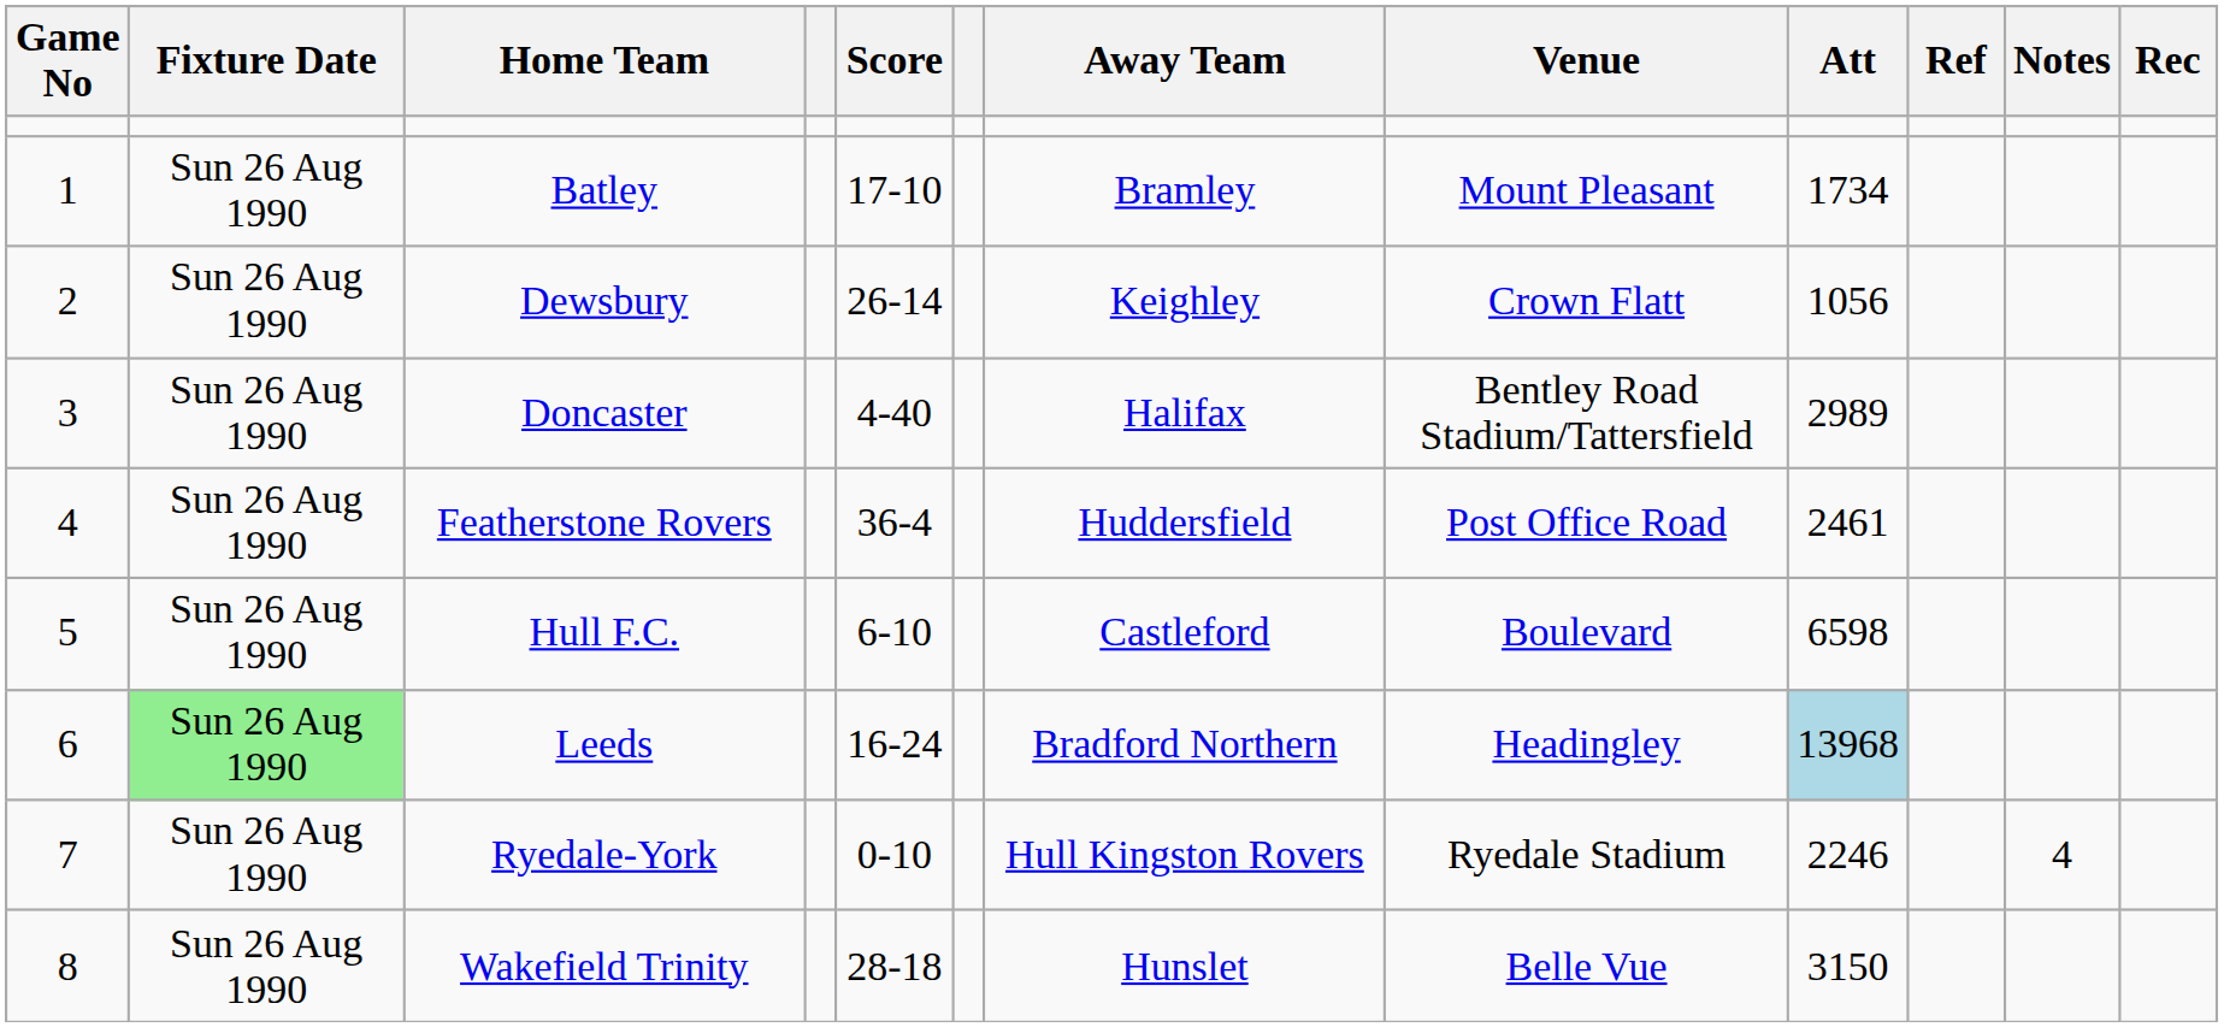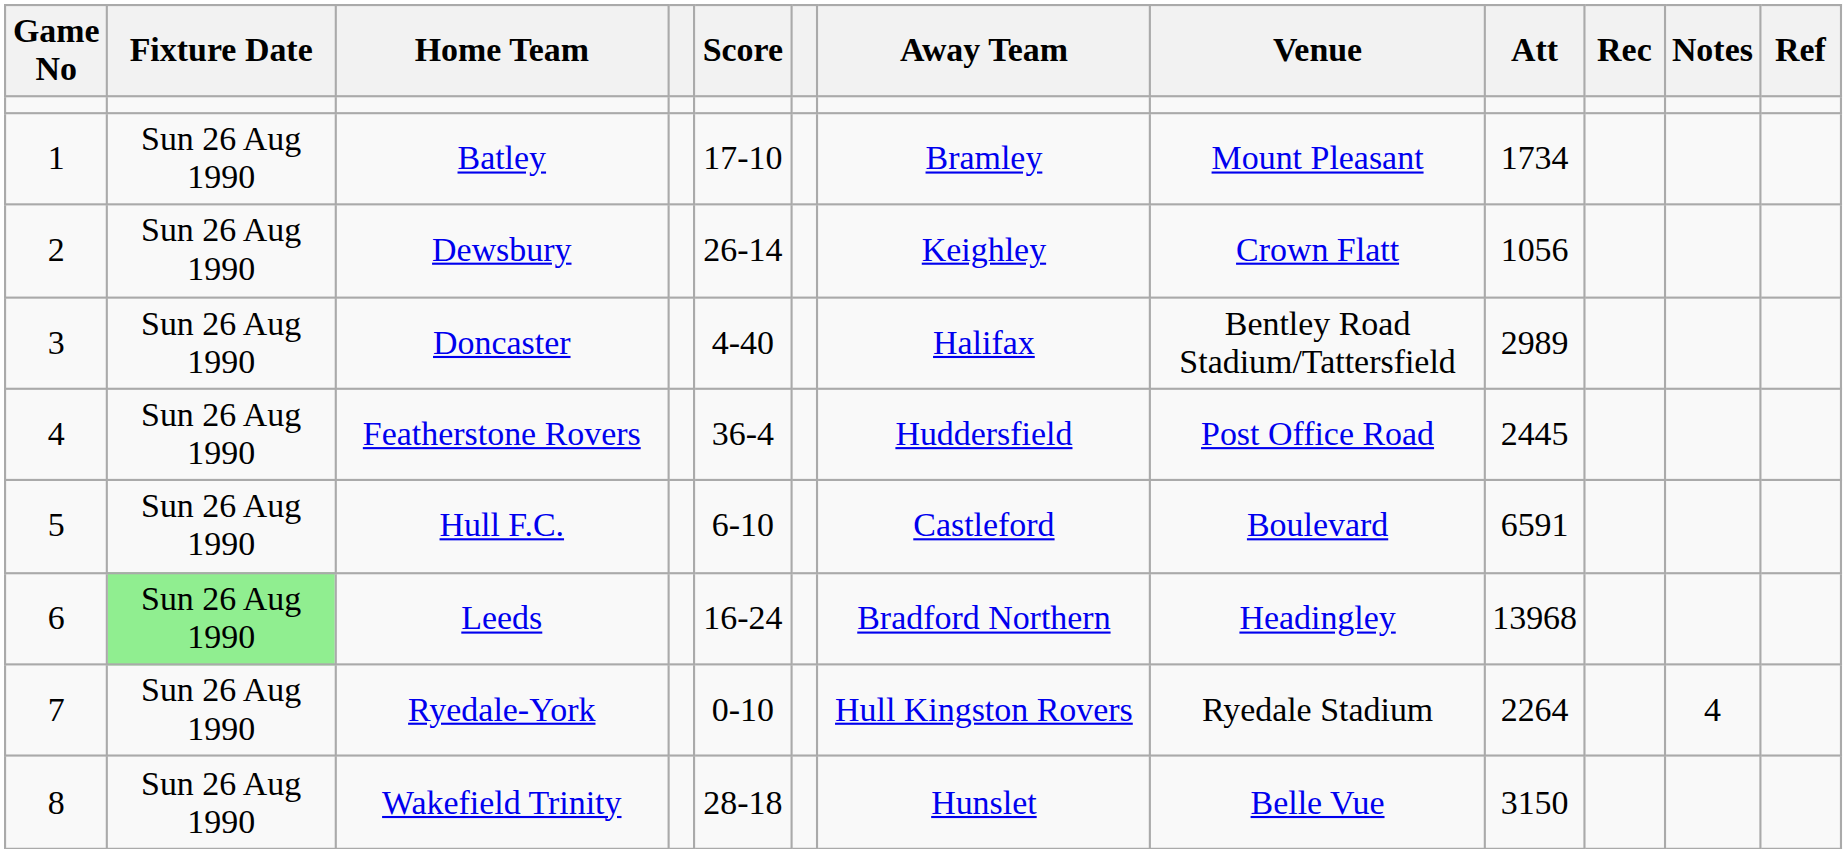columns swapped: Rec <-> Ref
Featherstone Rovers | Att: 2461 -> 2445
Hull F.C. | Att: 6598 -> 6591
Leeds | Att: lightblue background -> no background
Ryedale-York | Att: 2246 -> 2264
